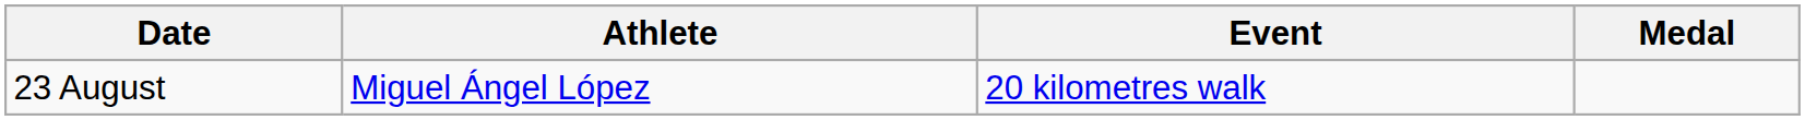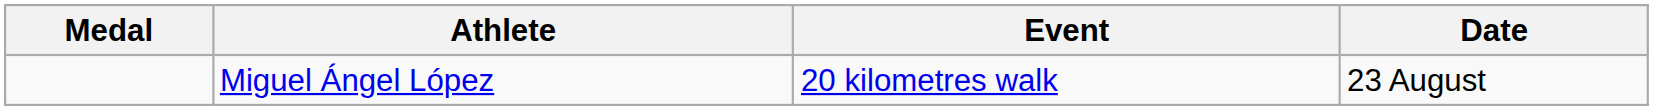columns swapped: Medal <-> Date
